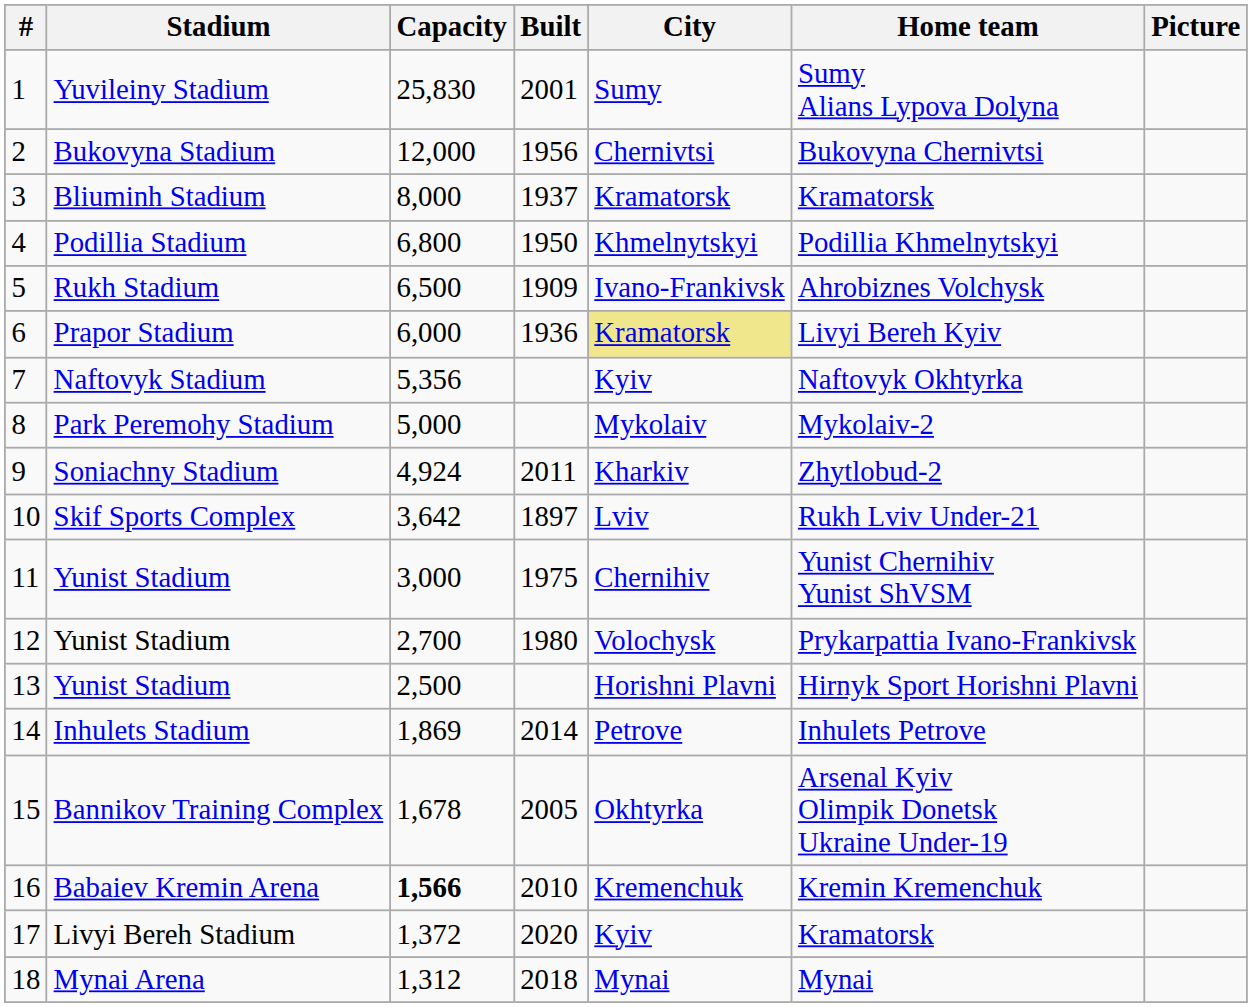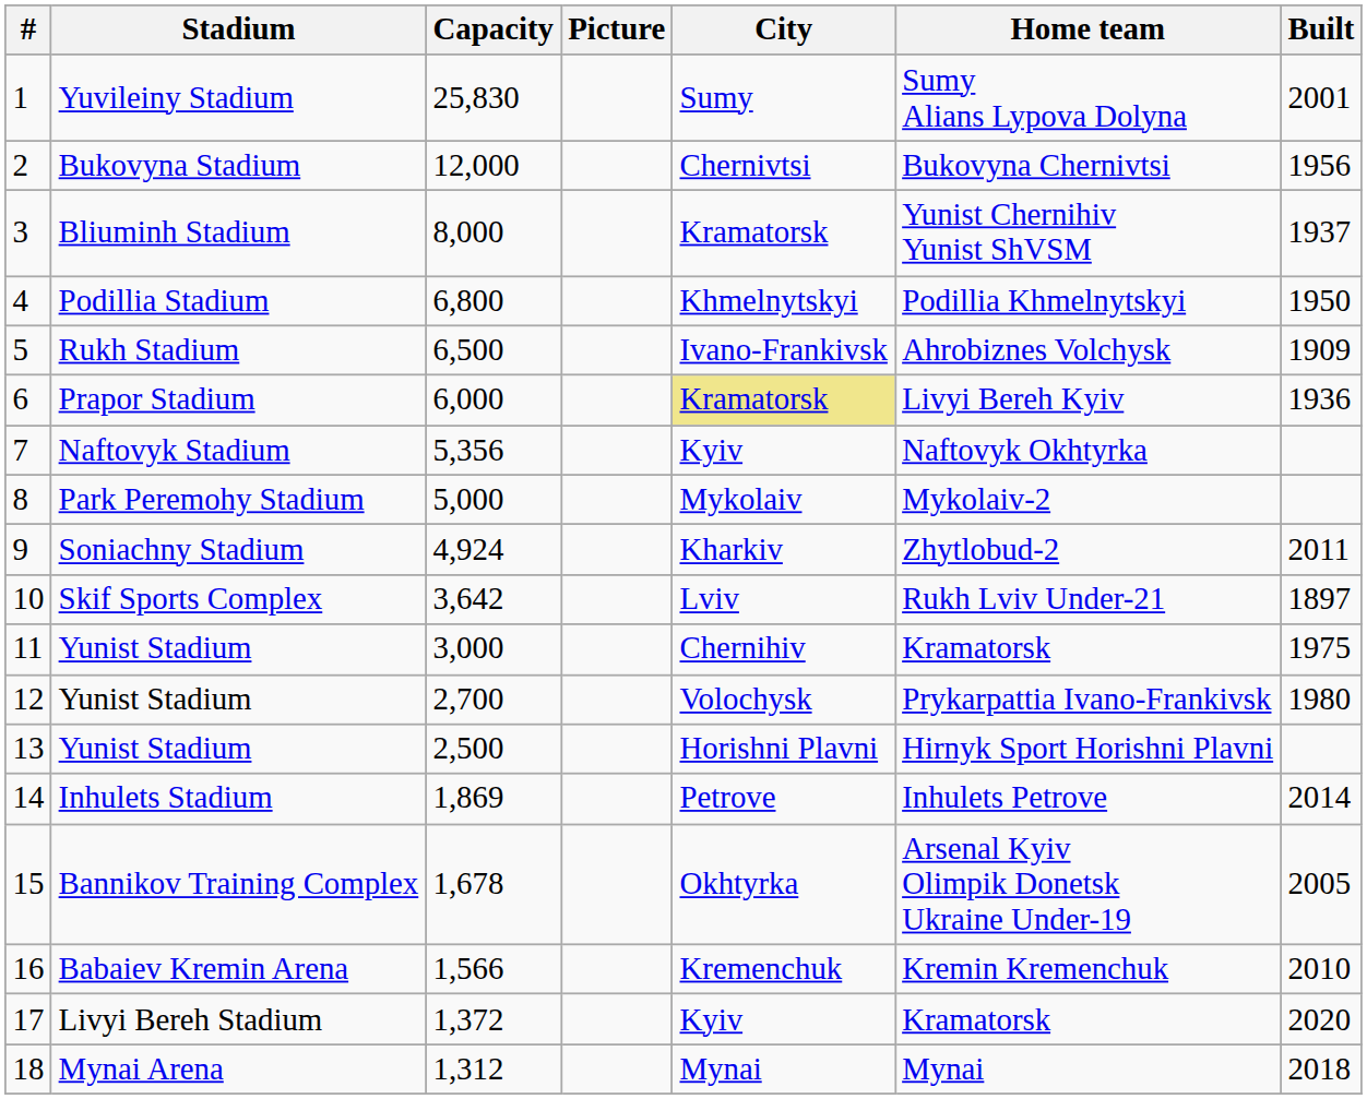columns swapped: Built <-> Picture
3 | Home team: Kramatorsk -> Yunist Chernihiv Yunist ShVSM
11 | Home team: Yunist Chernihiv Yunist ShVSM -> Kramatorsk
16 | Capacity: bold -> normal
